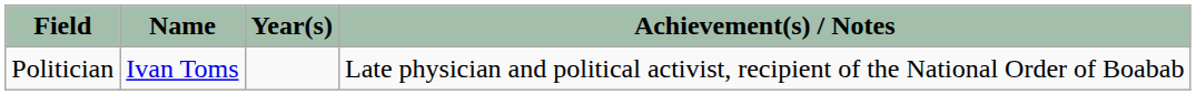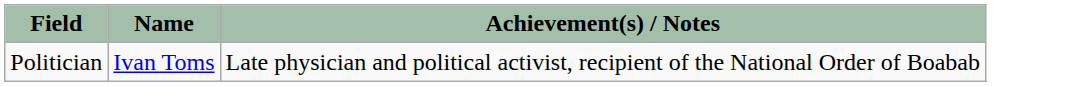- column: Year(s)
